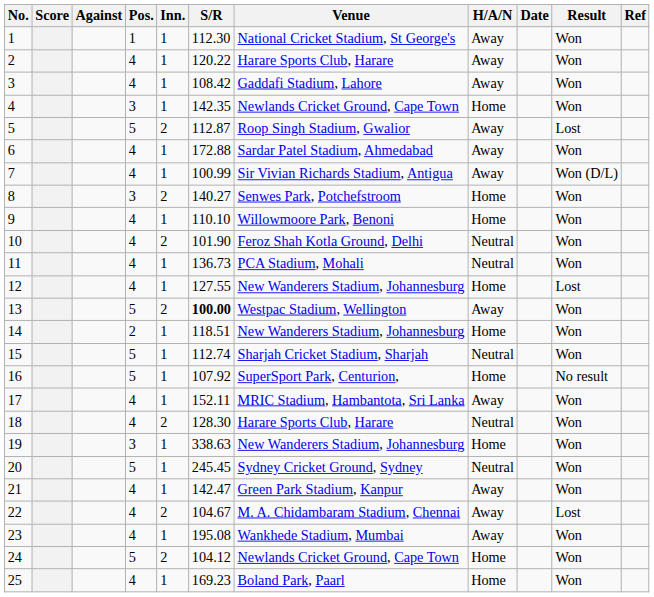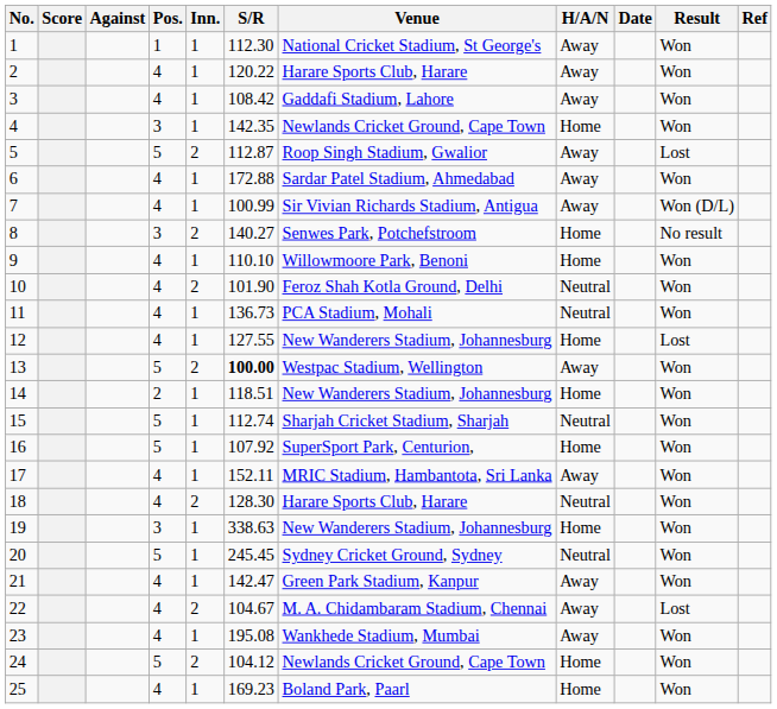8 | Result: Won -> No result
16 | Result: No result -> Won
